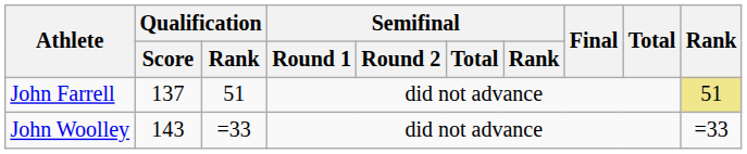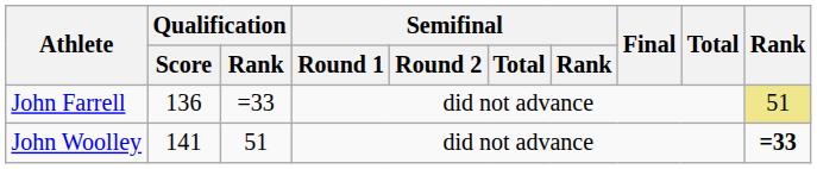John Farrell | Qualification / Score: 137 -> 136
John Farrell | Qualification / Rank: 51 -> =33
John Woolley | Qualification / Score: 143 -> 141
John Woolley | Qualification / Rank: =33 -> 51
John Woolley | Rank: normal -> bold
